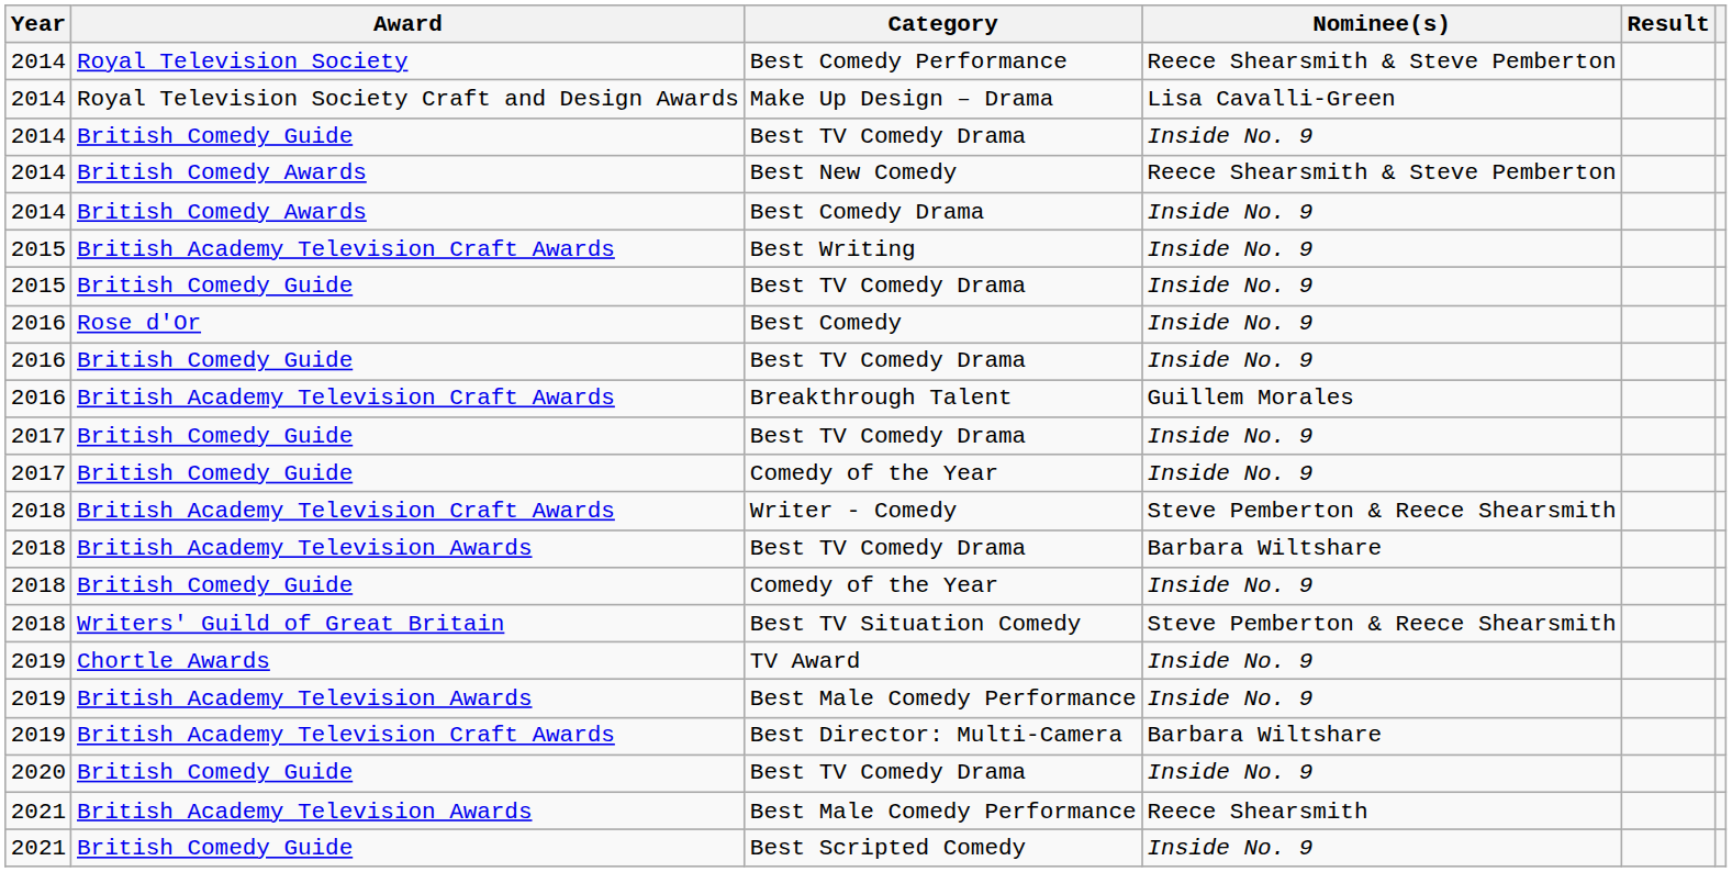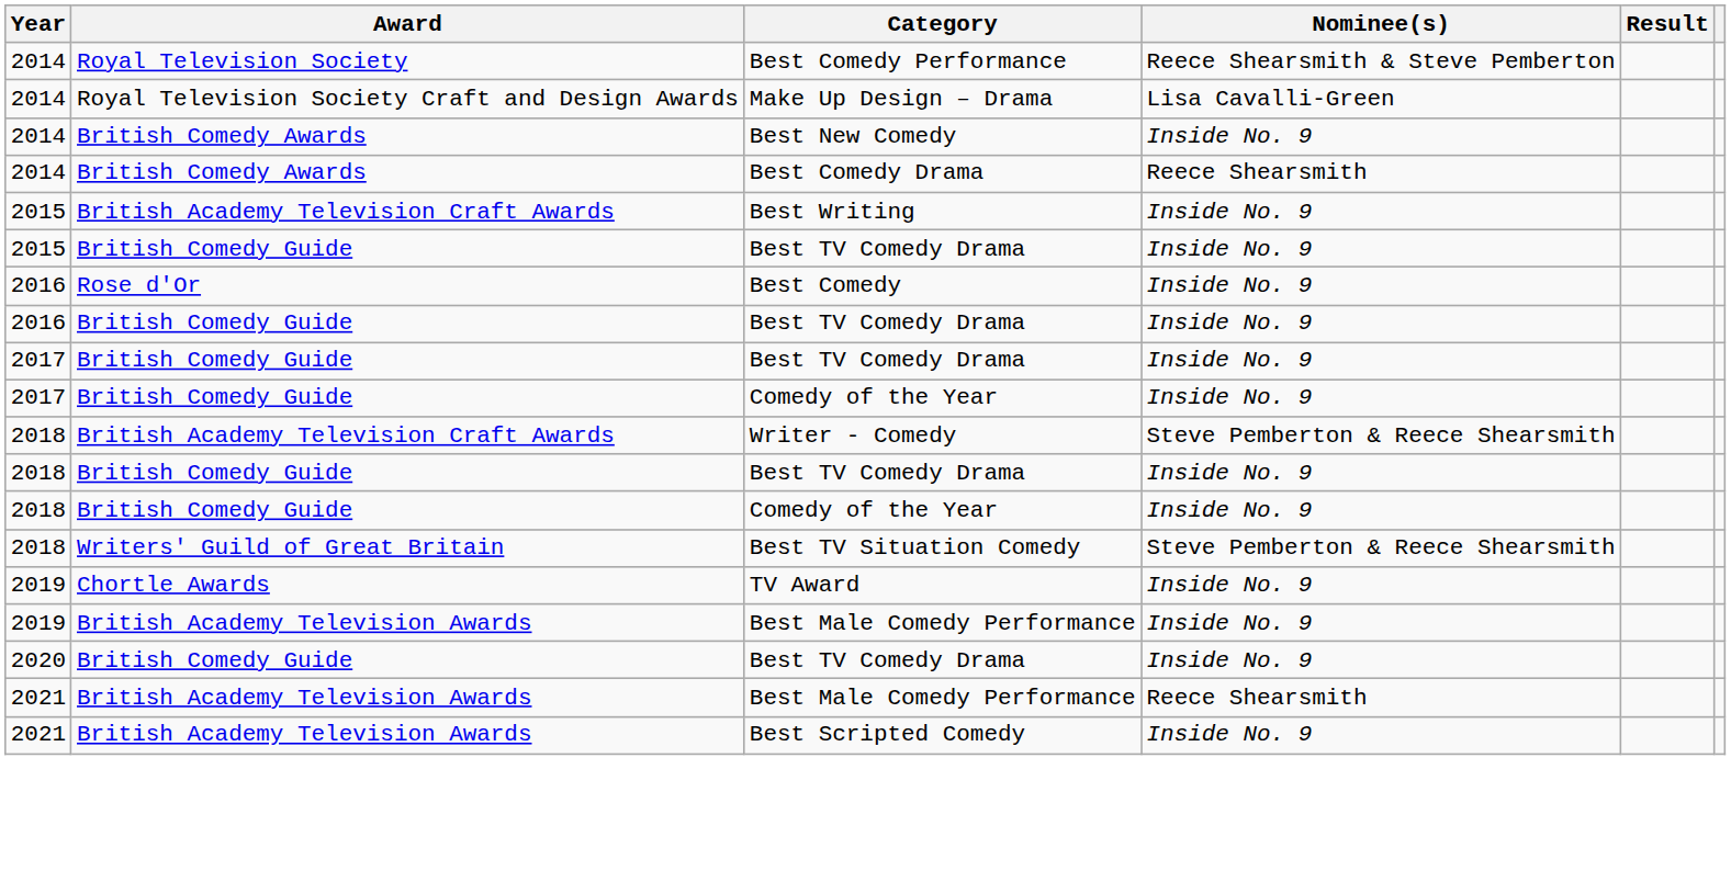- row: 2014 | British Comedy Guide | Best TV Comedy Drama | Inside No. 9
Best New Comedy | Nominee(s): Reece Shearsmith & Steve Pemberton -> Inside No. 9
Best Comedy Drama | Nominee(s): Inside No. 9 -> Reece Shearsmith
- row: 2016 | British Academy Television Craft Awards | Breakthrough Talent | Guillem Morales
2018 / Best TV Comedy Drama | Award: British Academy Television Awards -> British Comedy Guide
2018 / Best TV Comedy Drama | Nominee(s): Barbara Wiltshare -> Inside No. 9
- row: 2019 | British Academy Television Craft Awards | Best Director: Multi-Camera | Barbara Wiltshare
Best Scripted Comedy | Award: British Comedy Guide -> British Academy Television Awards
